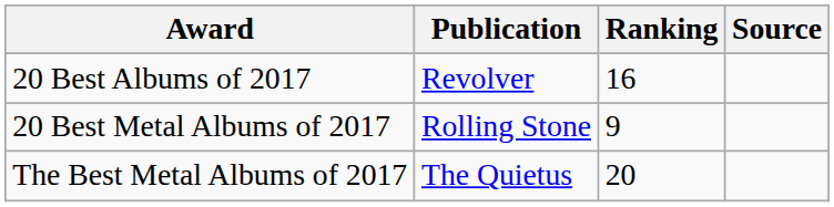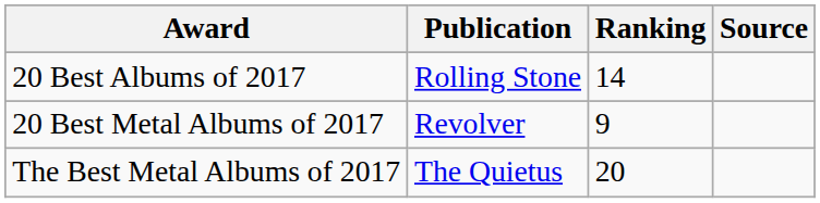20 Best Albums of 2017 | Publication: Revolver -> Rolling Stone
20 Best Albums of 2017 | Ranking: 16 -> 14
20 Best Metal Albums of 2017 | Publication: Rolling Stone -> Revolver
